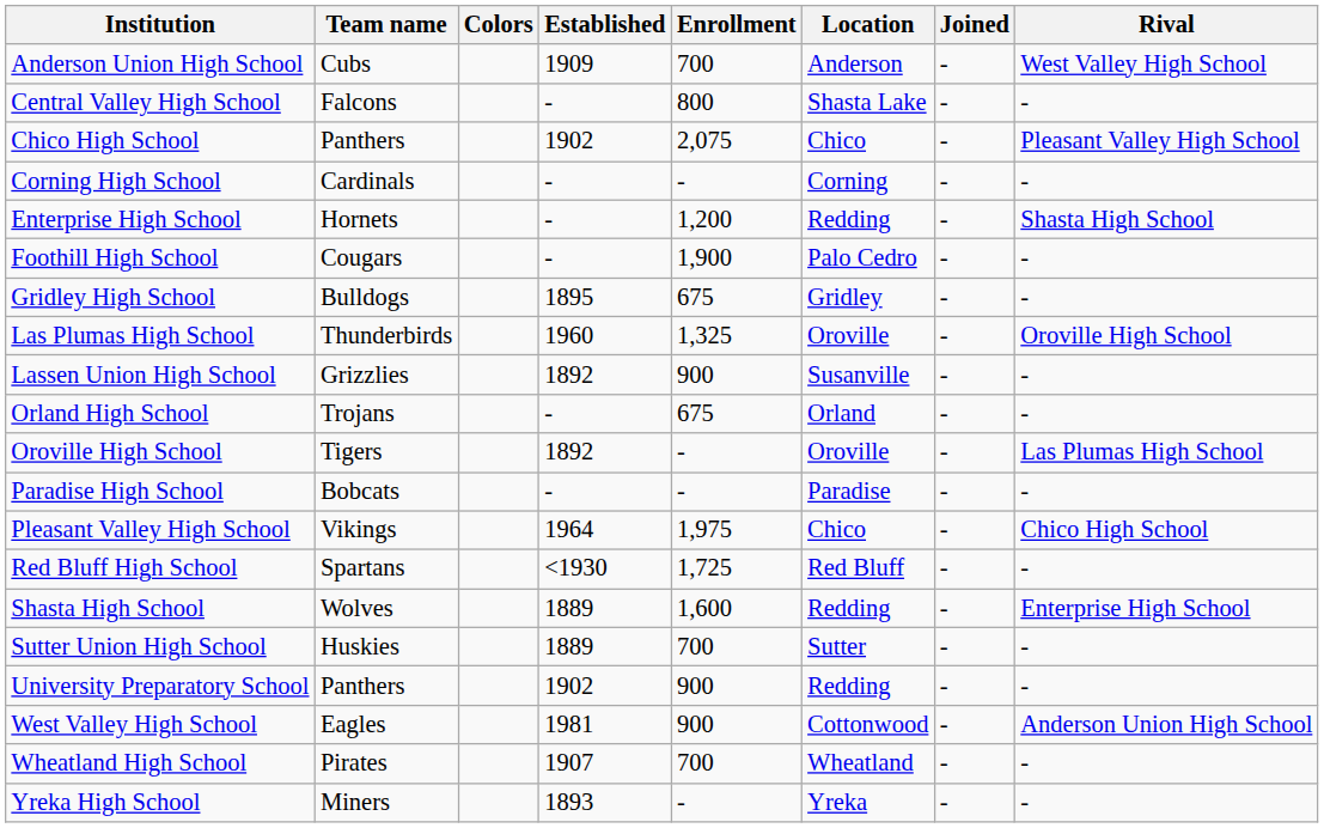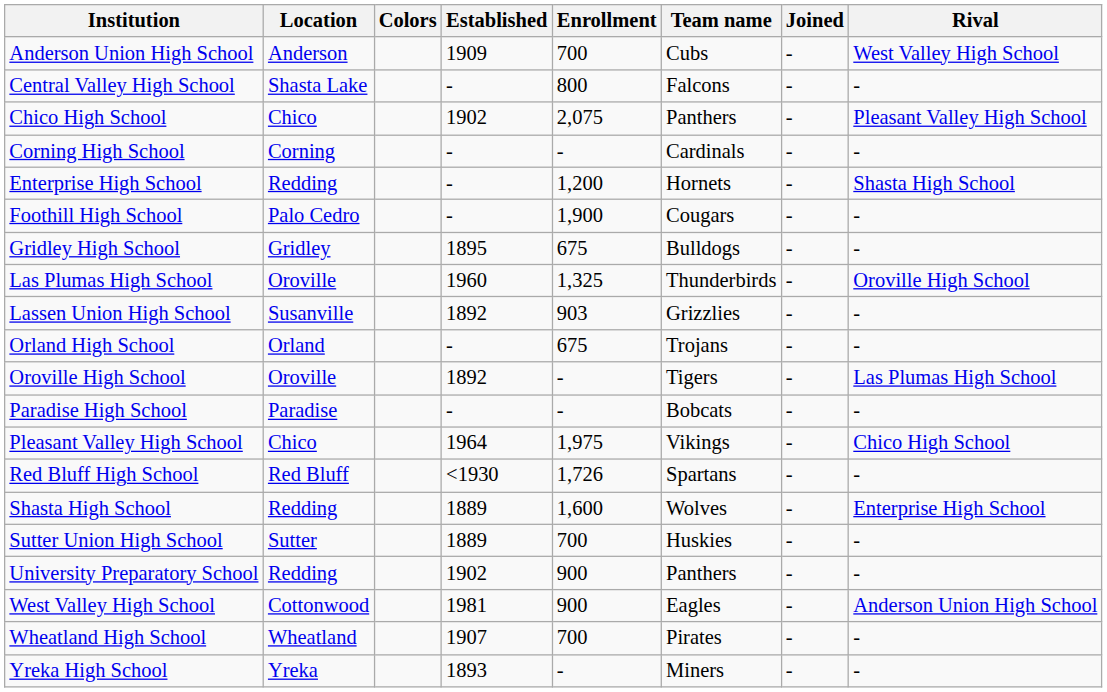columns swapped: Location <-> Team name
Lassen Union High School | Enrollment: 900 -> 903
Red Bluff High School | Enrollment: 1,725 -> 1,726
